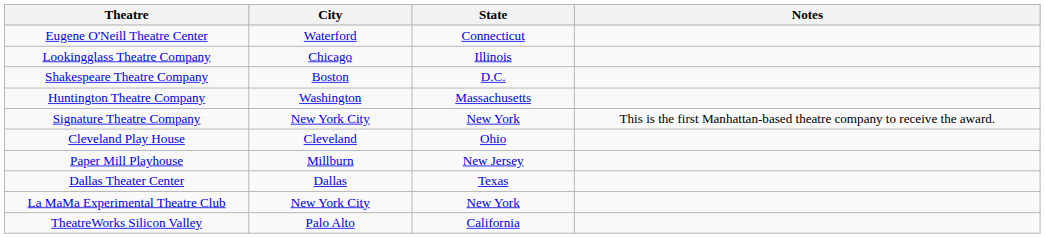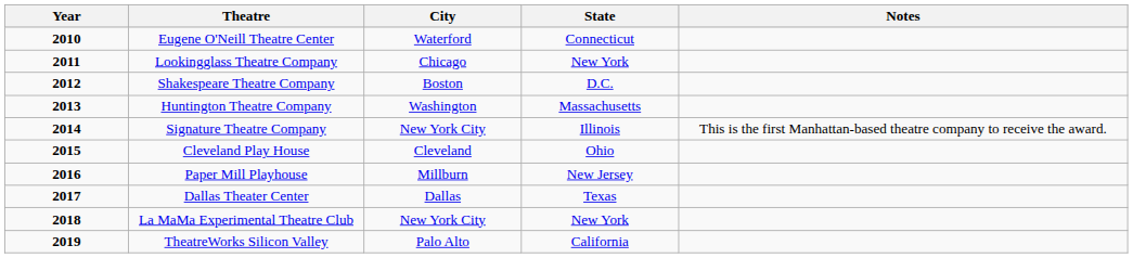+ column: Year | 2010 | 2011 | 2012 | 2013 | 2014 | 2015 | 2016 | 2017 | 2018 | 2019
Lookingglass Theatre Company | State: Illinois -> New York
Signature Theatre Company | State: New York -> Illinois
